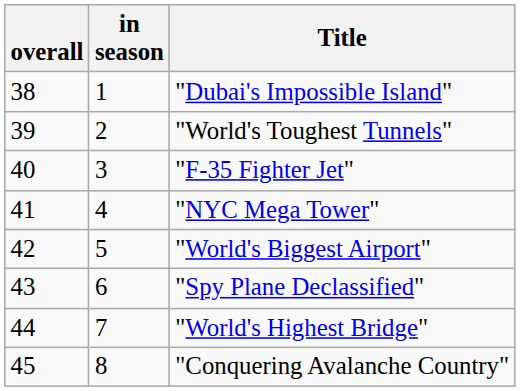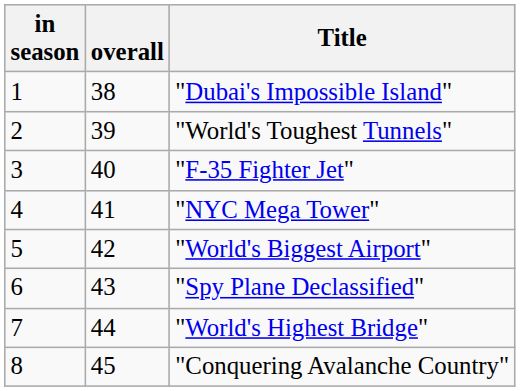columns swapped: in season <-> overall
